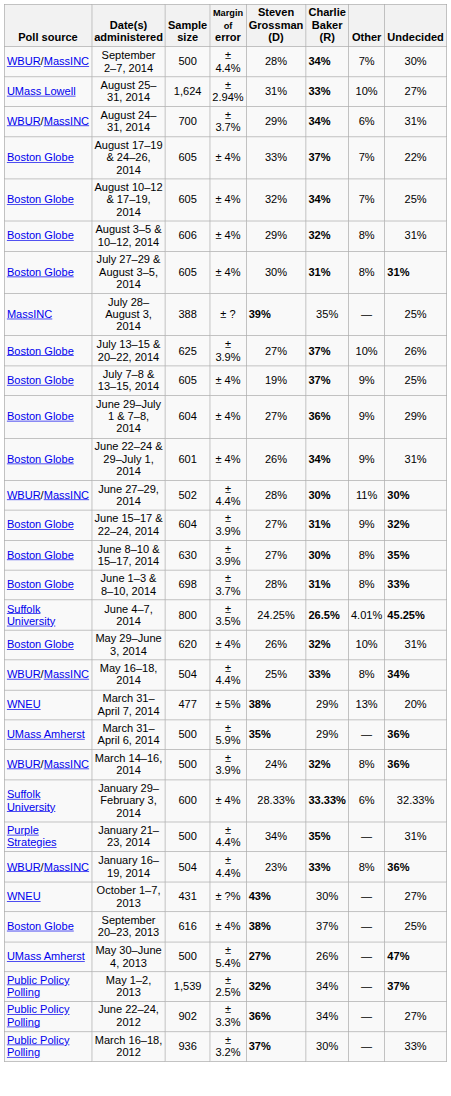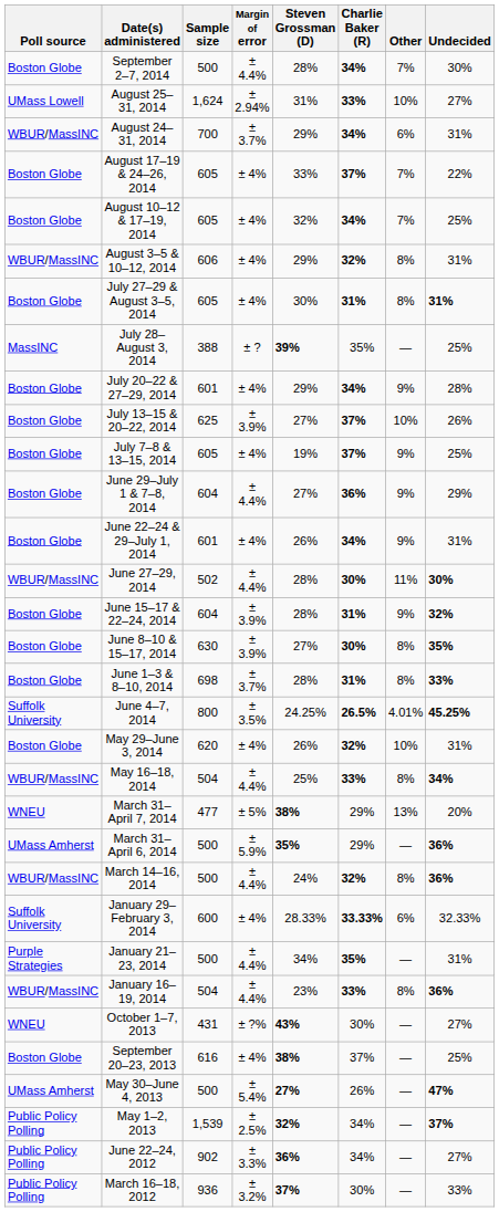September 2–7, 2014 | Poll source: WBUR/MassINC -> Boston Globe
August 3–5 & 10–12, 2014 | Poll source: Boston Globe -> WBUR/MassINC
+ row: Boston Globe | July 20–22 & 27–29, 2014 | 601 | ± 4% | 29% | 34% | 9% | 28%
June 29–July 1 & 7–8, 2014 | Margin of error: ± 4% -> ± 4.4%
June 15–17 & 22–24, 2014 | Steven Grossman (D): 27% -> 28%
March 14–16, 2014 | Margin of error: ± 3.9% -> ± 4.4%
